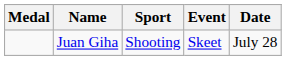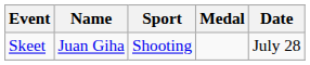columns swapped: Medal <-> Event
